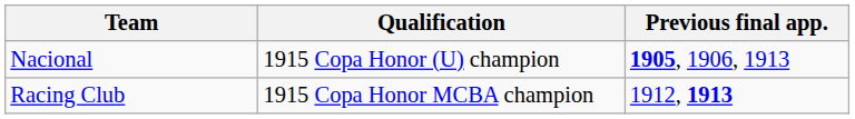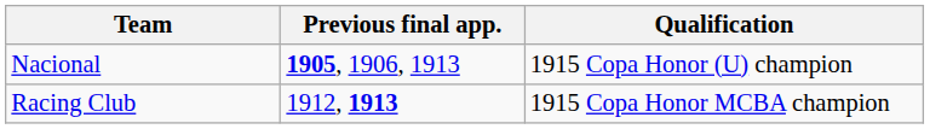columns swapped: Qualification <-> Previous final app.
